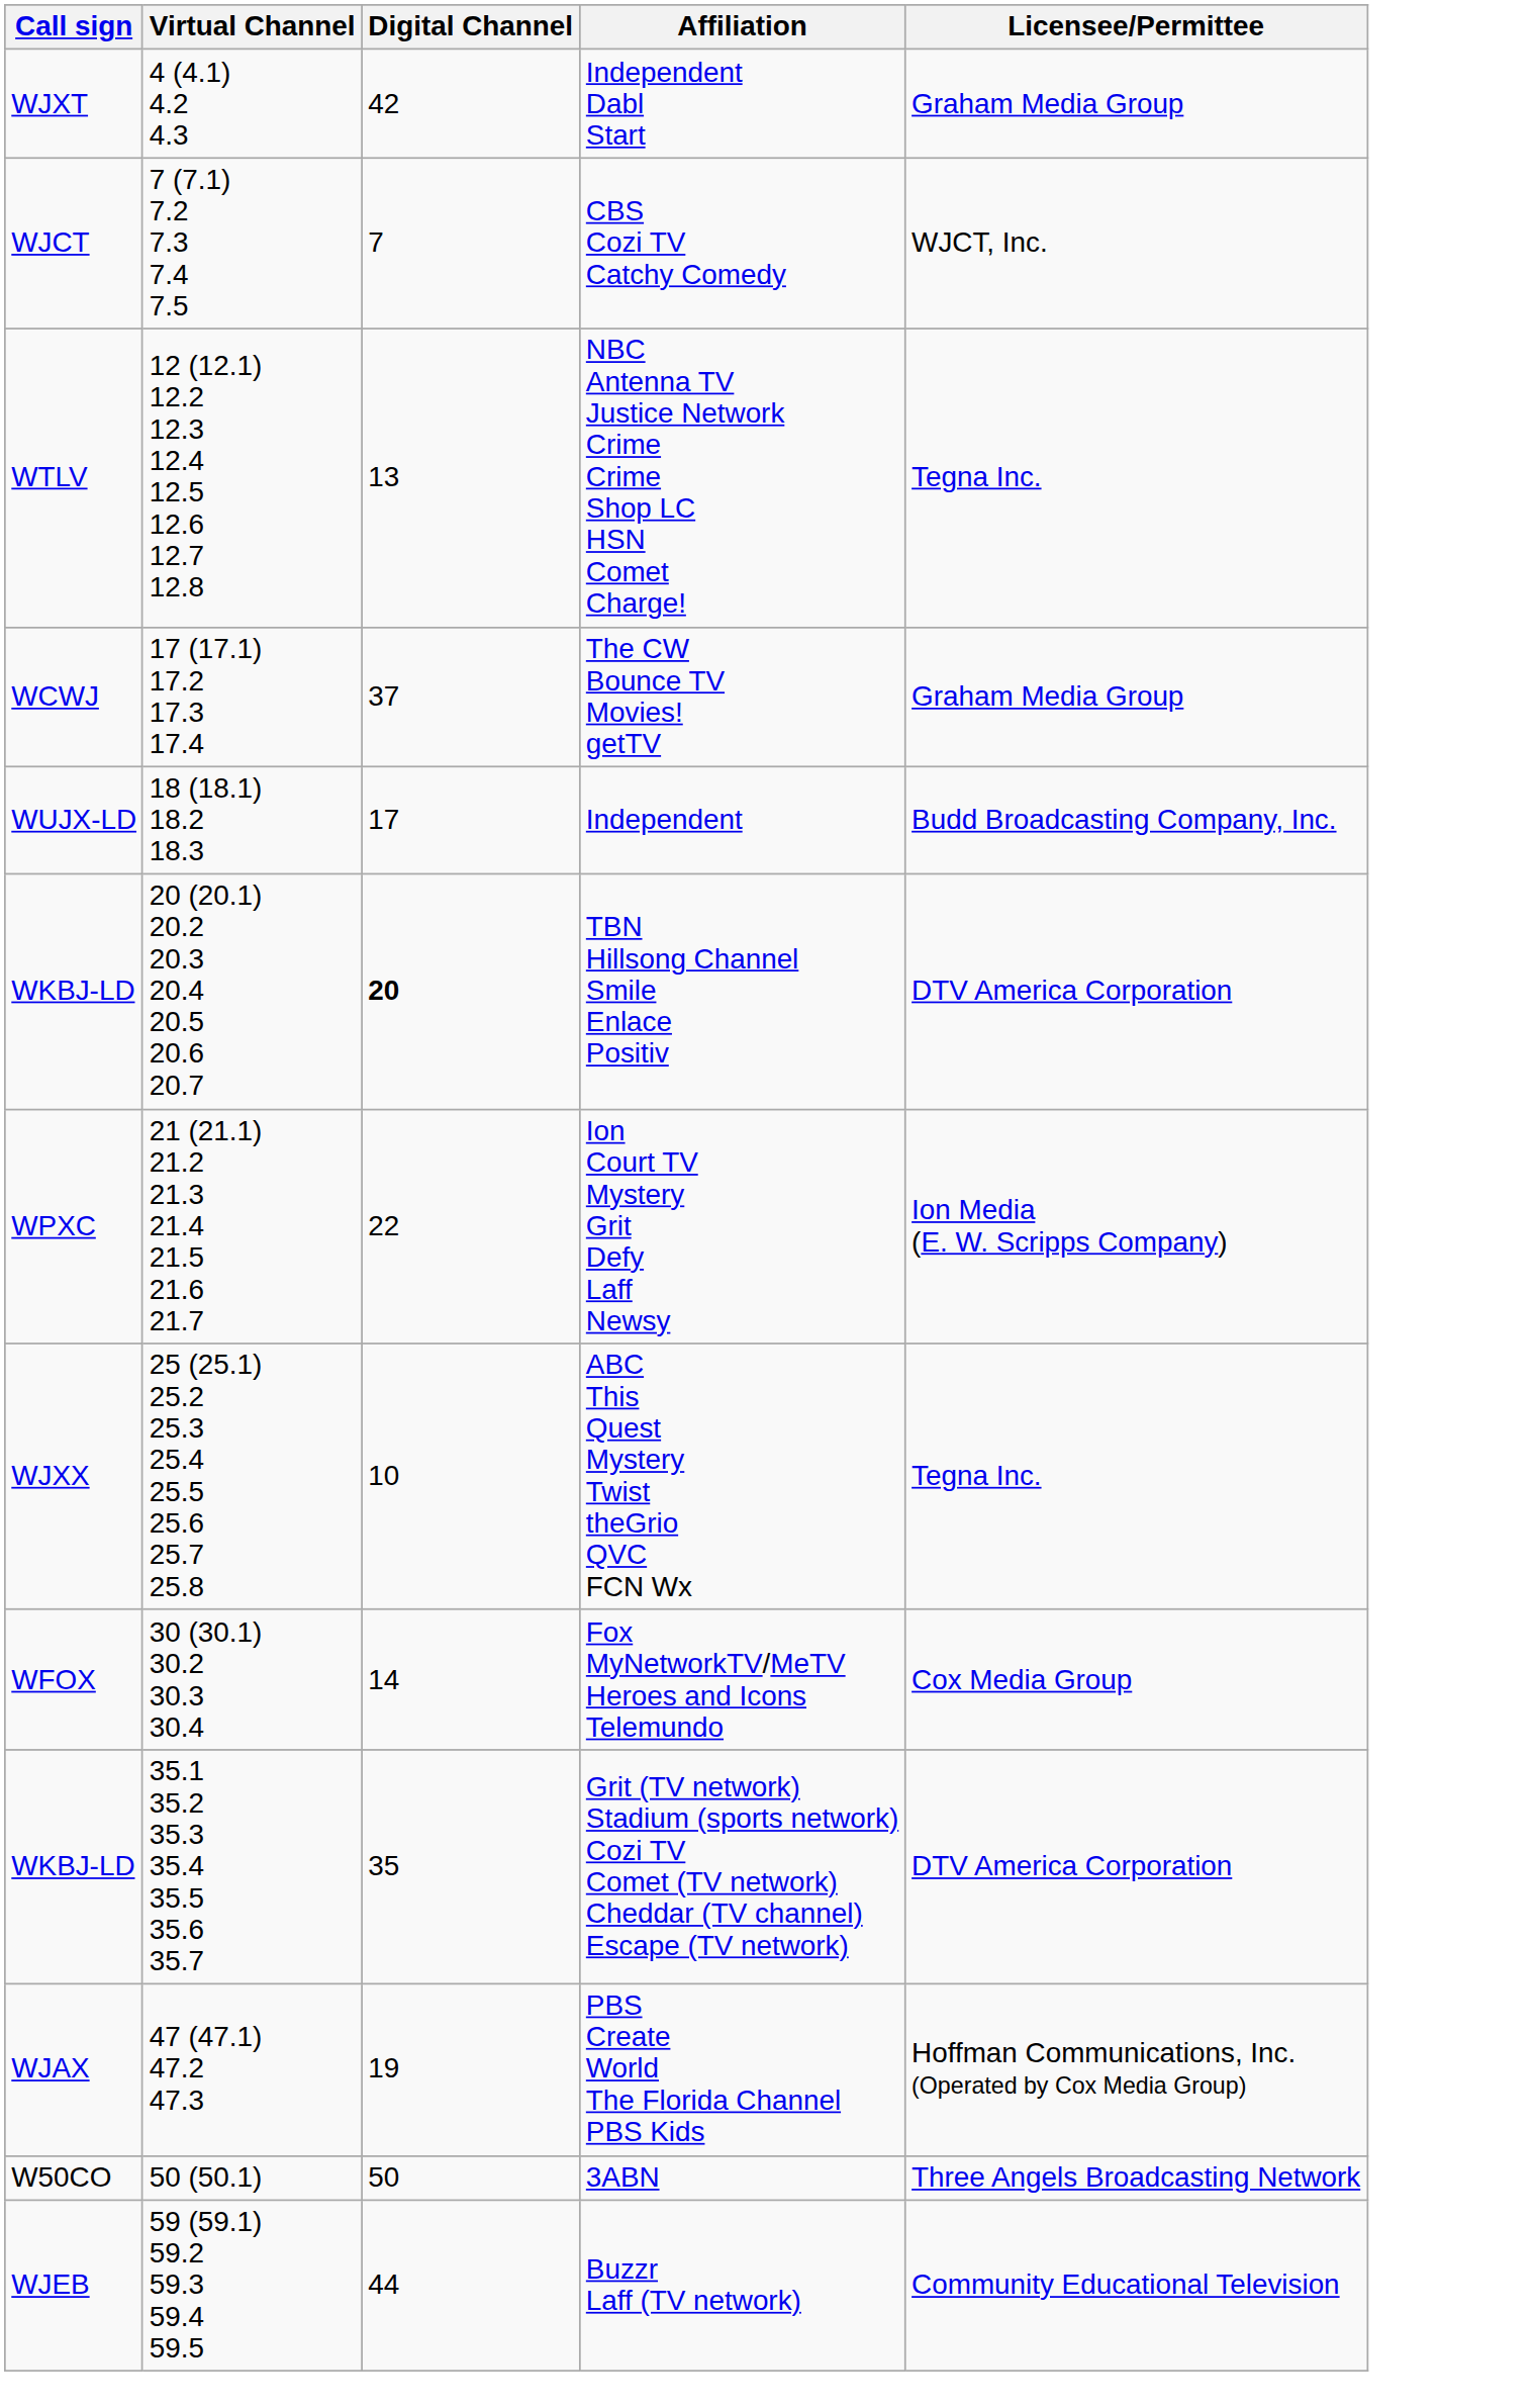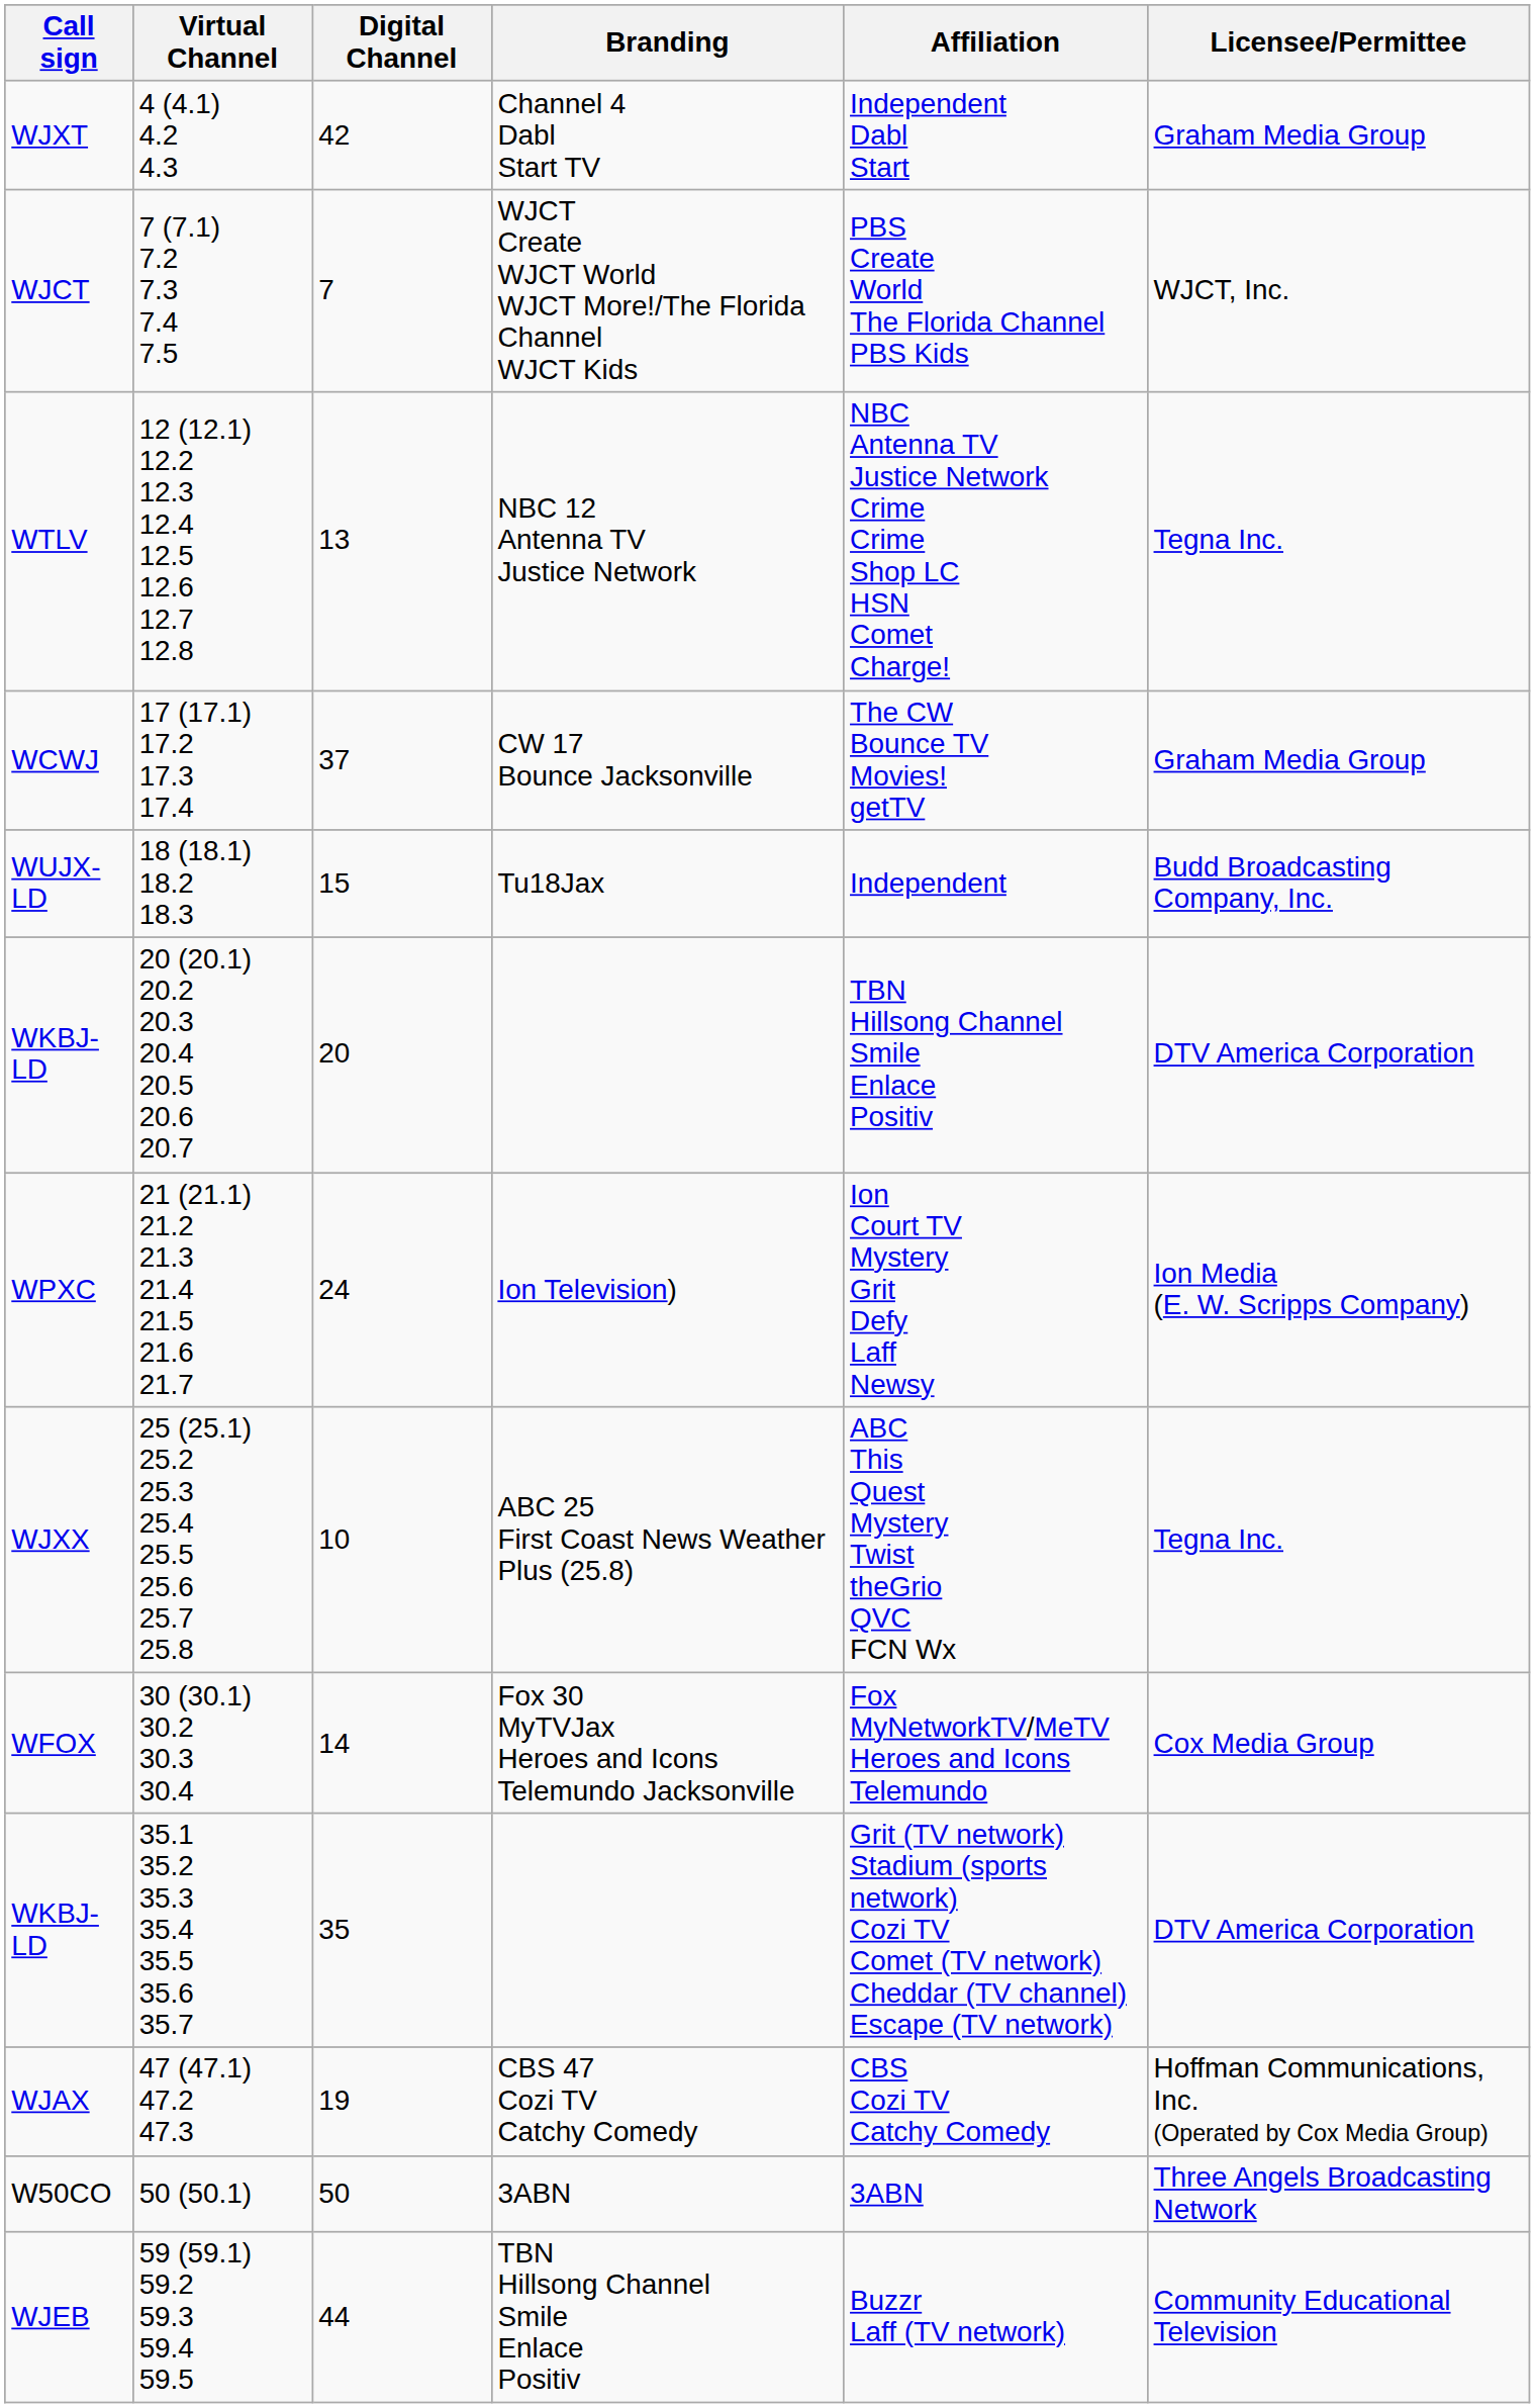+ column: Branding | Channel 4 Dabl Start TV | WJCT Create WJCT World WJCT More!/The Florida Channel WJCT Kids | NBC 12 Antenna TV Justice Network | CW 17 Bounce Jacksonville | Tu18Jax | Ion Television) | ABC 25 First Coast News Weather Plus (25.8) | Fox 30 MyTVJax Heroes and Icons Telemundo Jacksonville | CBS 47 Cozi TV Catchy Comedy | 3ABN | TBN Hillsong Channel Smile Enlace Positiv
WJCT | Affiliation: CBS Cozi TV Catchy Comedy -> PBS Create World The Florida Channel PBS Kids
WUJX-LD | Digital Channel: 17 -> 15
WKBJ-LD / 20 (20.1) 20.2 20.3 20.4 20.5 20.6 20.7 | Digital Channel: bold -> normal
WPXC | Digital Channel: 22 -> 24
WJAX | Affiliation: PBS Create World The Florida Channel PBS Kids -> CBS Cozi TV Catchy Comedy
